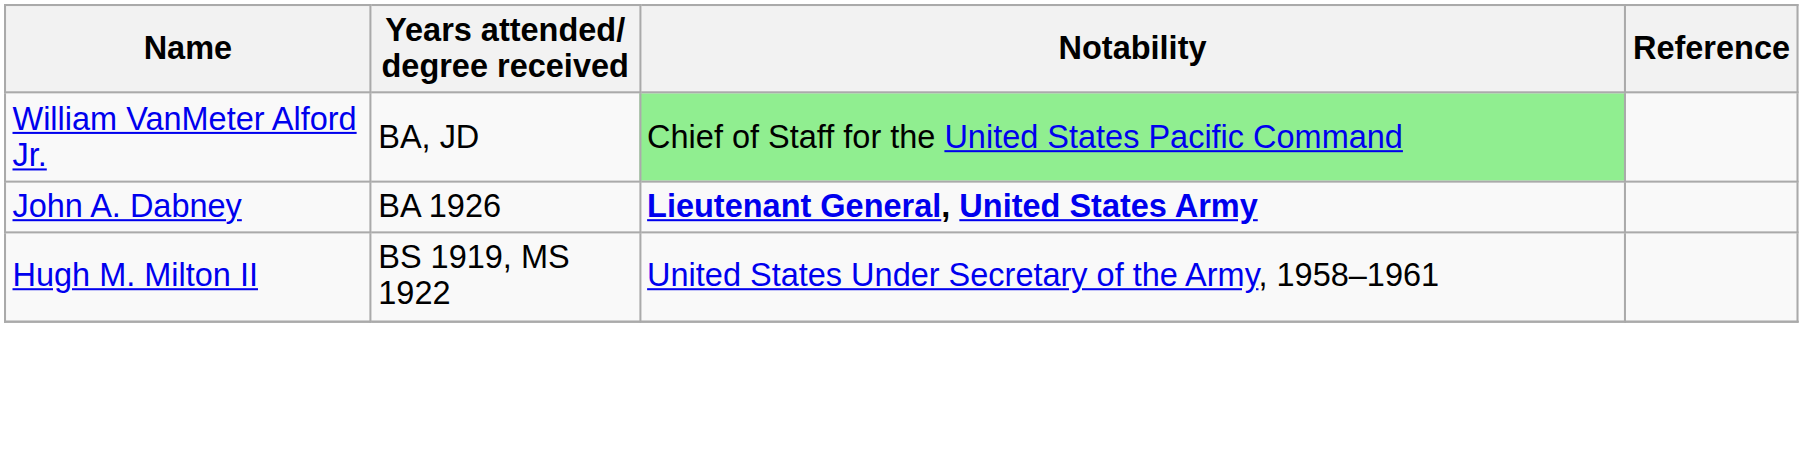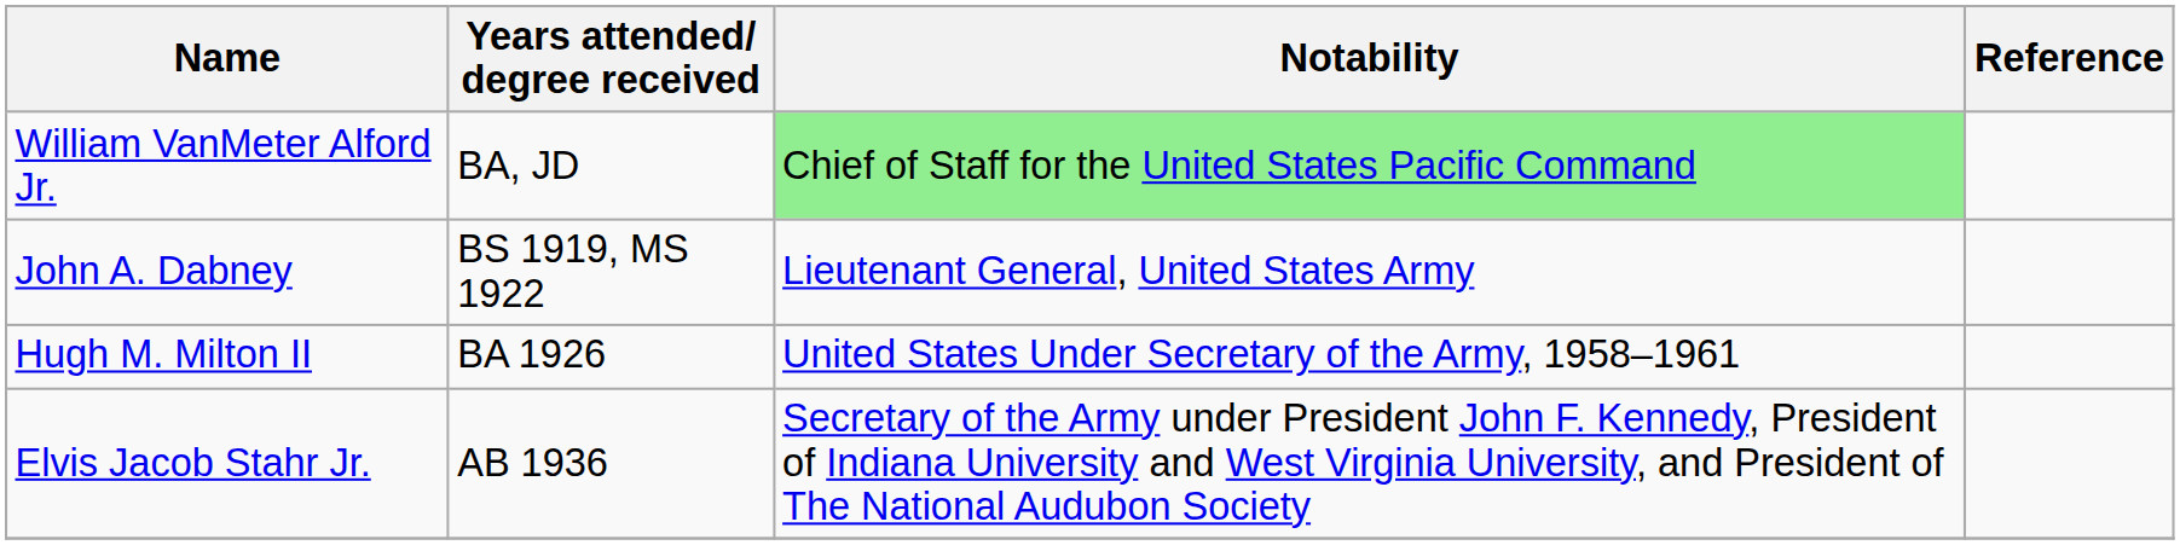John A. Dabney | Years attended/ degree received: BA 1926 -> BS 1919, MS 1922
John A. Dabney | Notability: bold -> normal
Hugh M. Milton II | Years attended/ degree received: BS 1919, MS 1922 -> BA 1926
+ row: Elvis Jacob Stahr Jr. | AB 1936 | Secretary of the Army under President John F. Kennedy, President of Indiana University and West Virginia University, and President of The National Audubon Society
